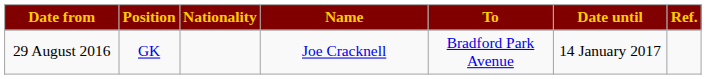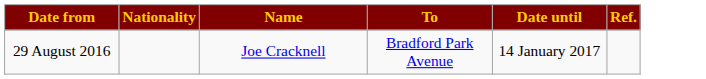- column: Position | GK
